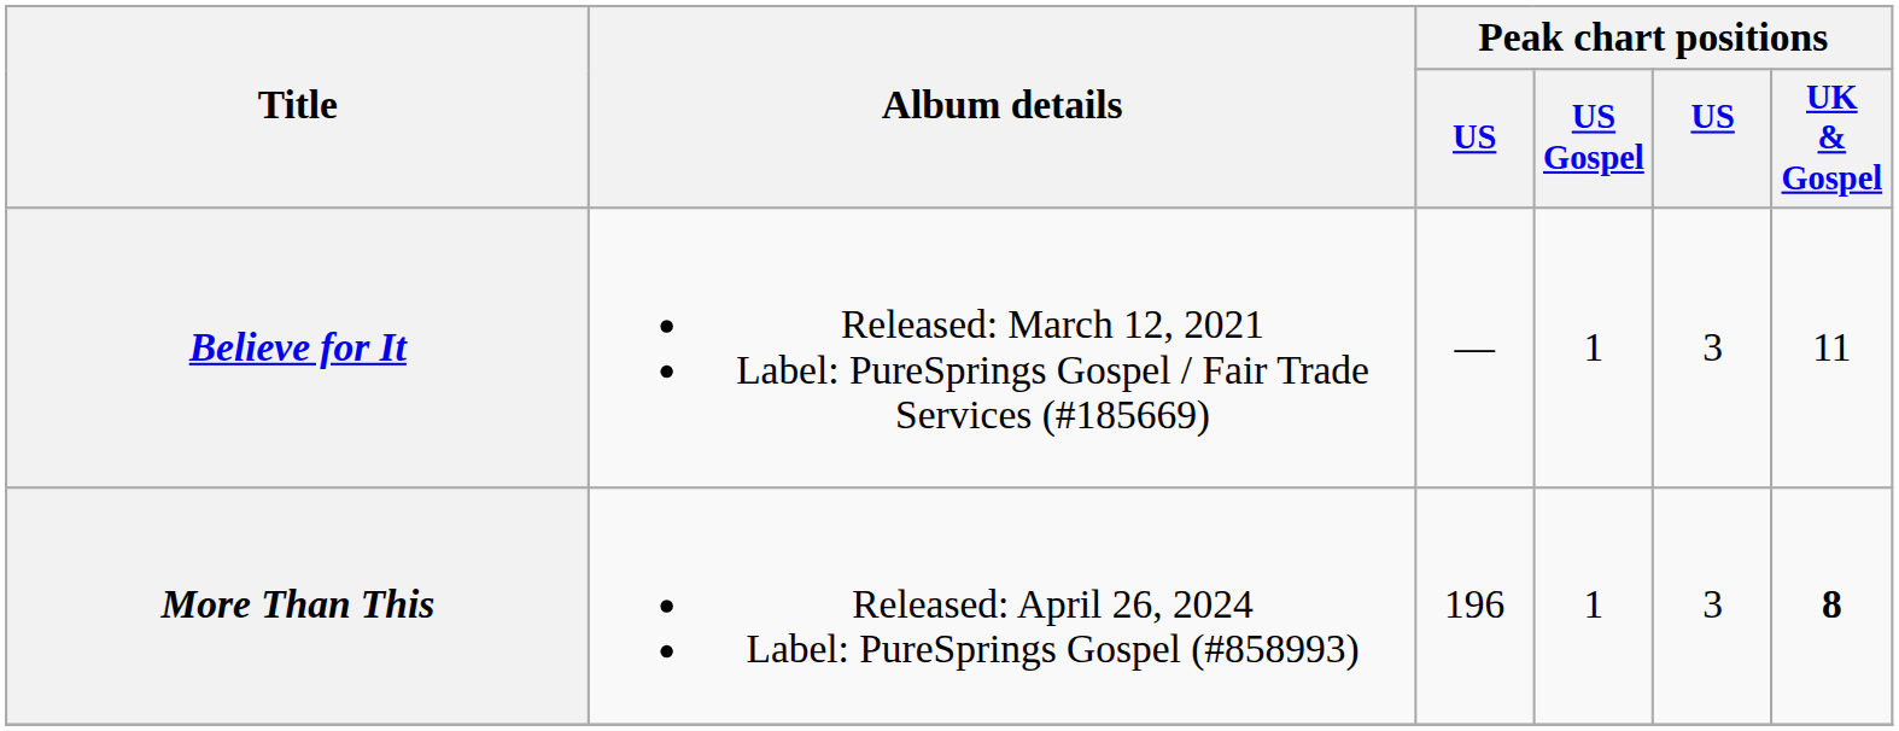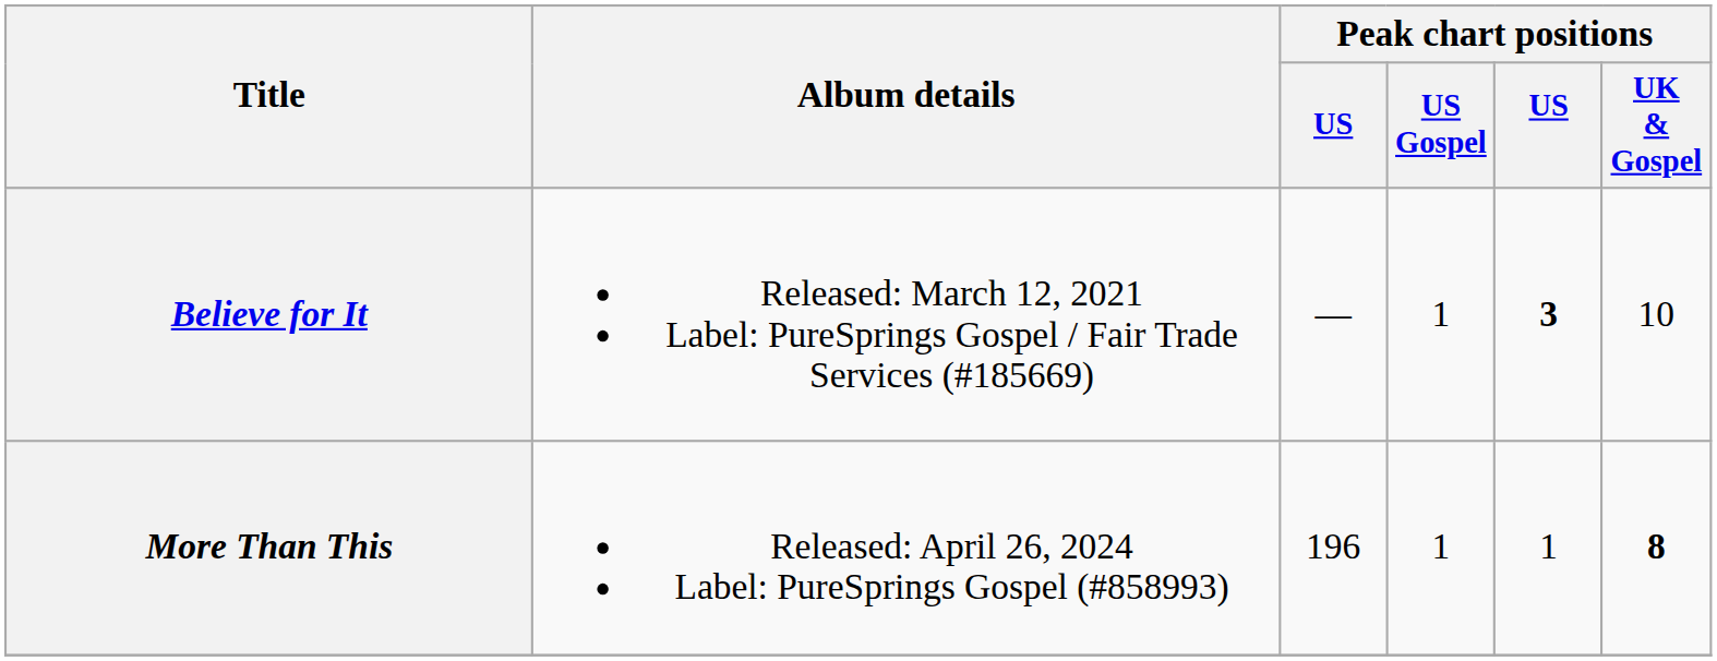Believe for It | column 5: normal -> bold
Believe for It | Peak chart positions / UK & Gospel: 11 -> 10
More Than This | column 5: 3 -> 1
